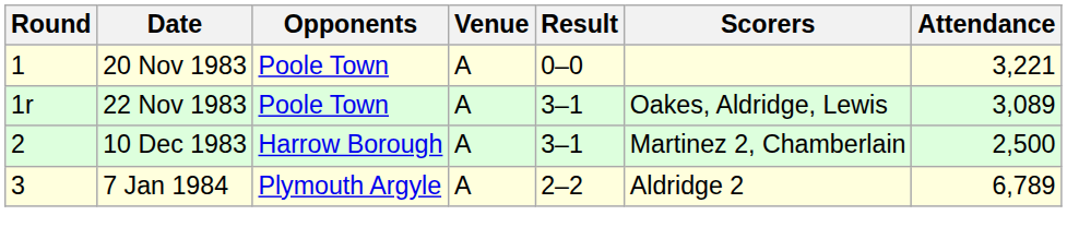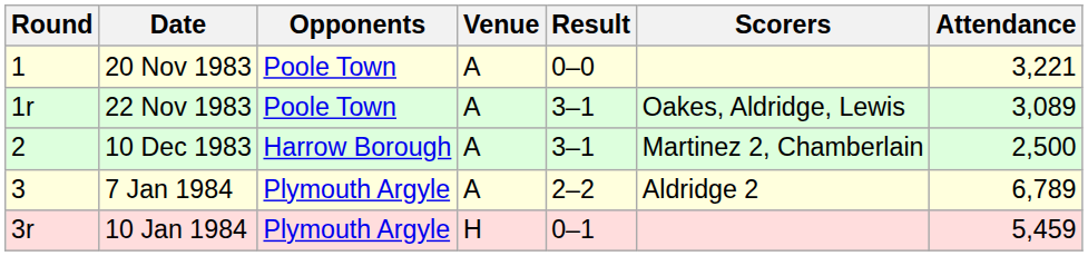+ row: 3r | 10 Jan 1984 | Plymouth Argyle | H | 0–1 | 5,459
